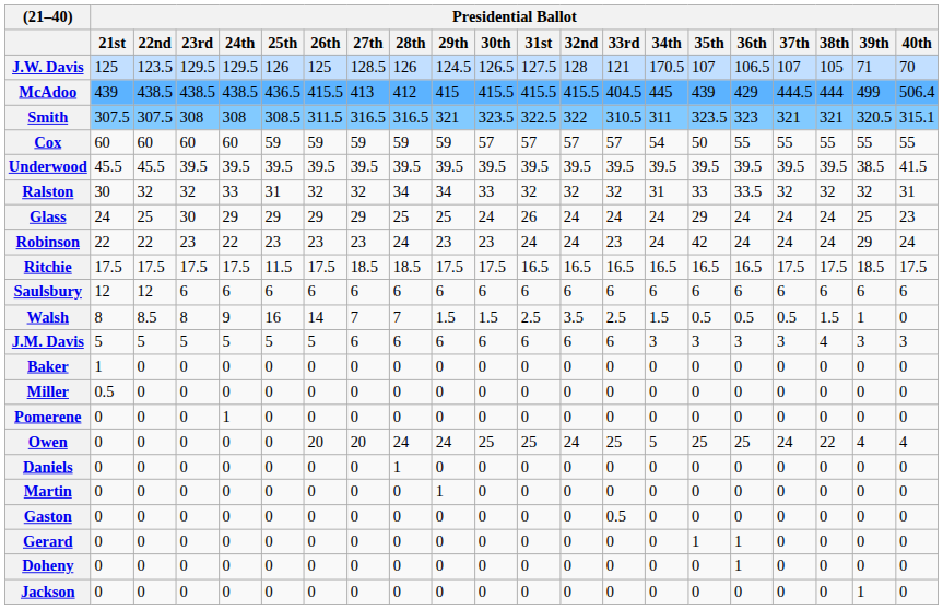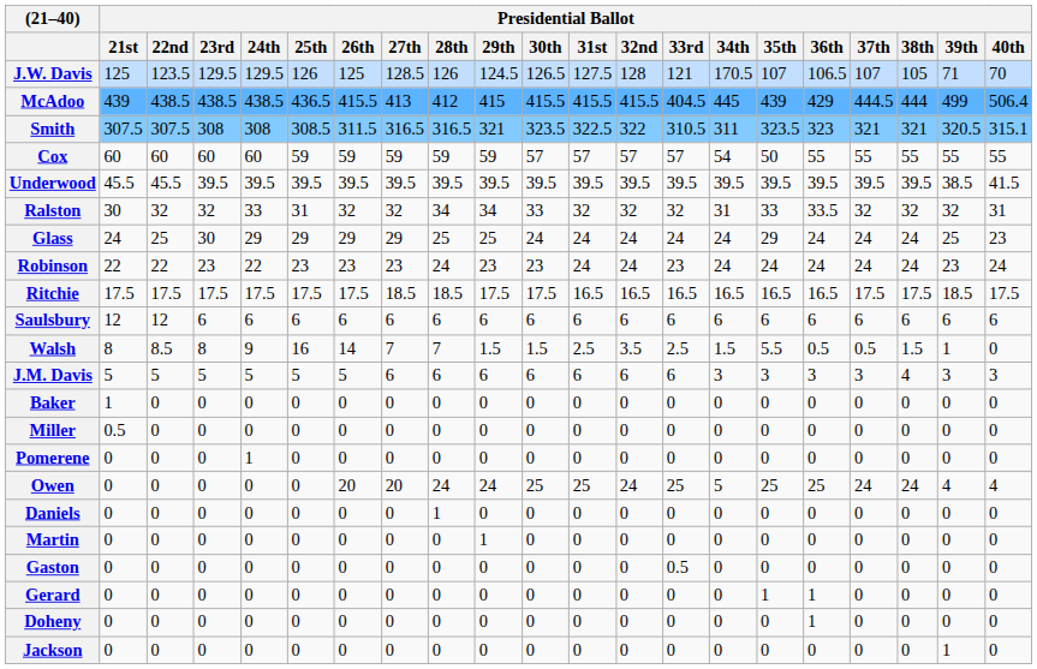Glass | Presidential Ballot / 31st: 26 -> 24
Robinson | Presidential Ballot / 35th: 42 -> 24
Robinson | Presidential Ballot / 39th: 29 -> 23
Ritchie | Presidential Ballot / 25th: 11.5 -> 17.5
Walsh | Presidential Ballot / 35th: 0.5 -> 5.5
Owen | Presidential Ballot / 38th: 22 -> 24
